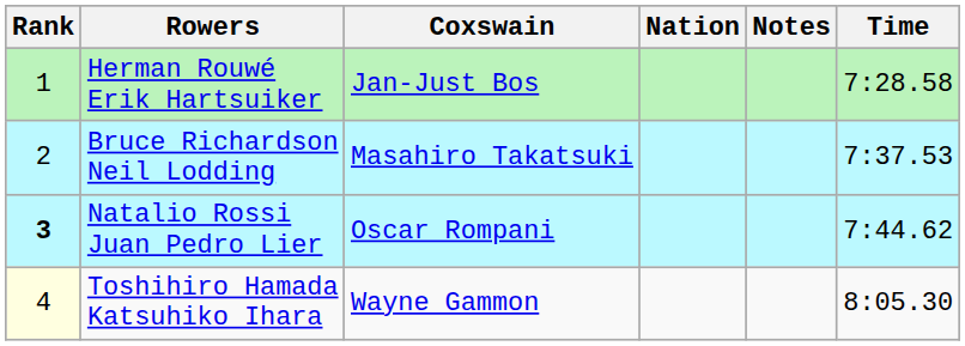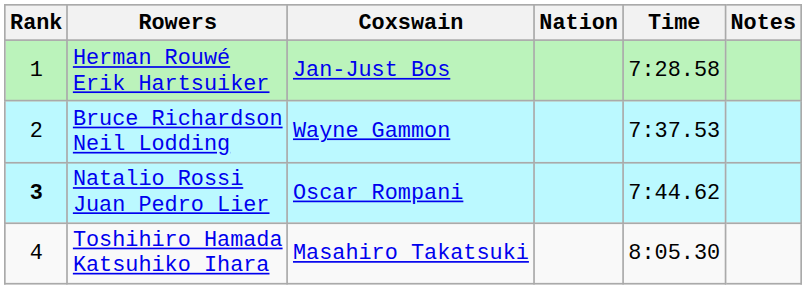columns swapped: Time <-> Notes
Bruce Richardson Neil Lodding | Coxswain: Masahiro Takatsuki -> Wayne Gammon
Toshihiro Hamada Katsuhiko Ihara | Rank: lightyellow background -> no background
Toshihiro Hamada Katsuhiko Ihara | Coxswain: Wayne Gammon -> Masahiro Takatsuki
